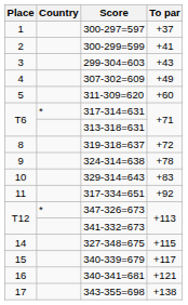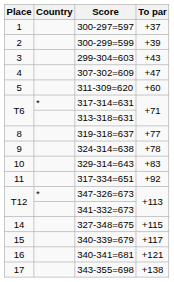300-299=599 | To par: +41 -> +39
307-302=609 | To par: +49 -> +47
319-318=637 | To par: +72 -> +77
